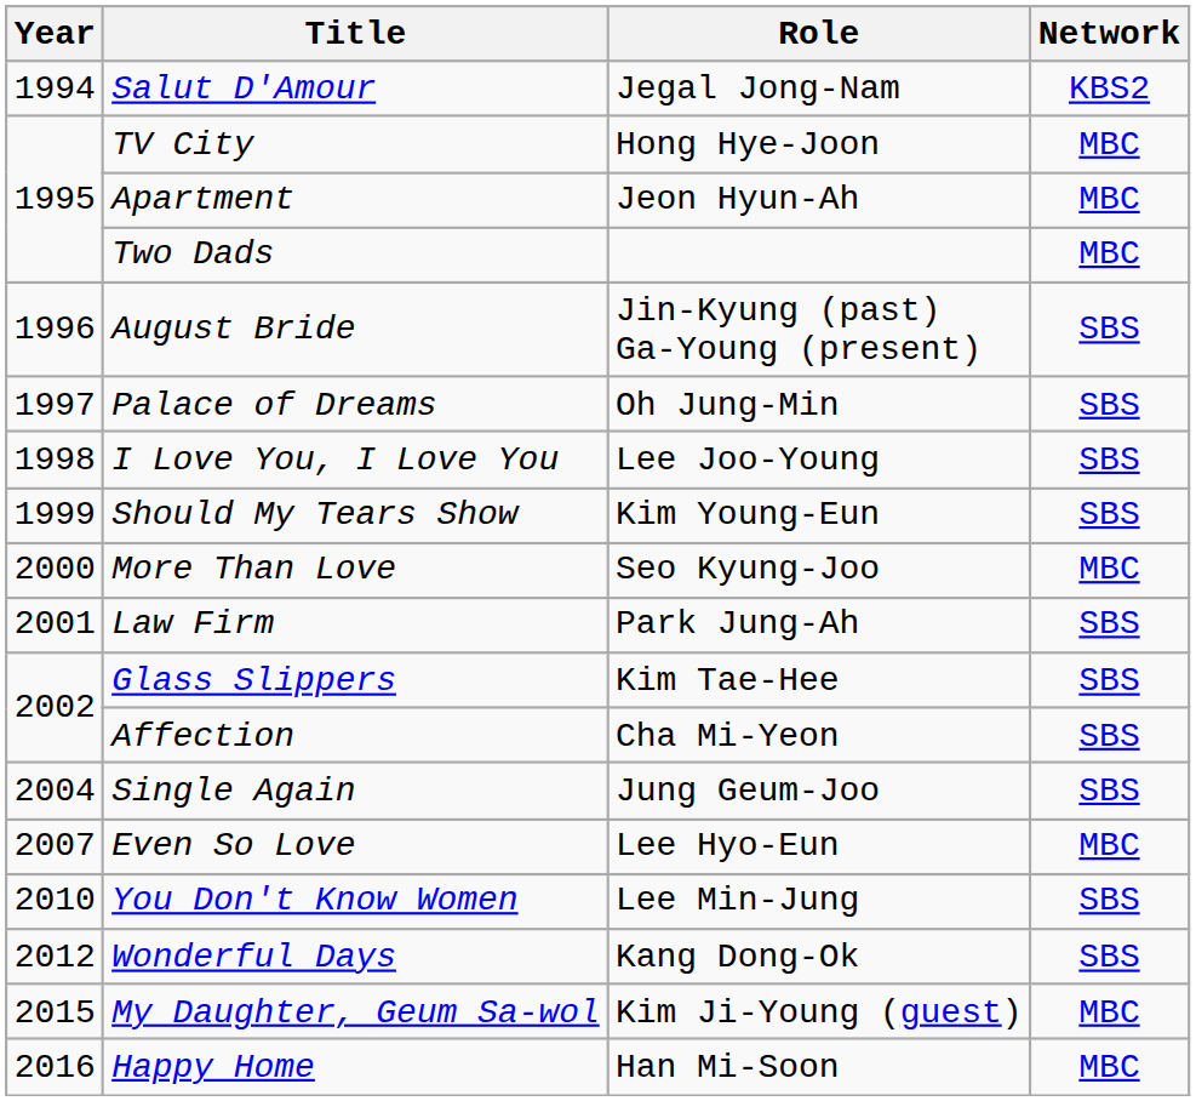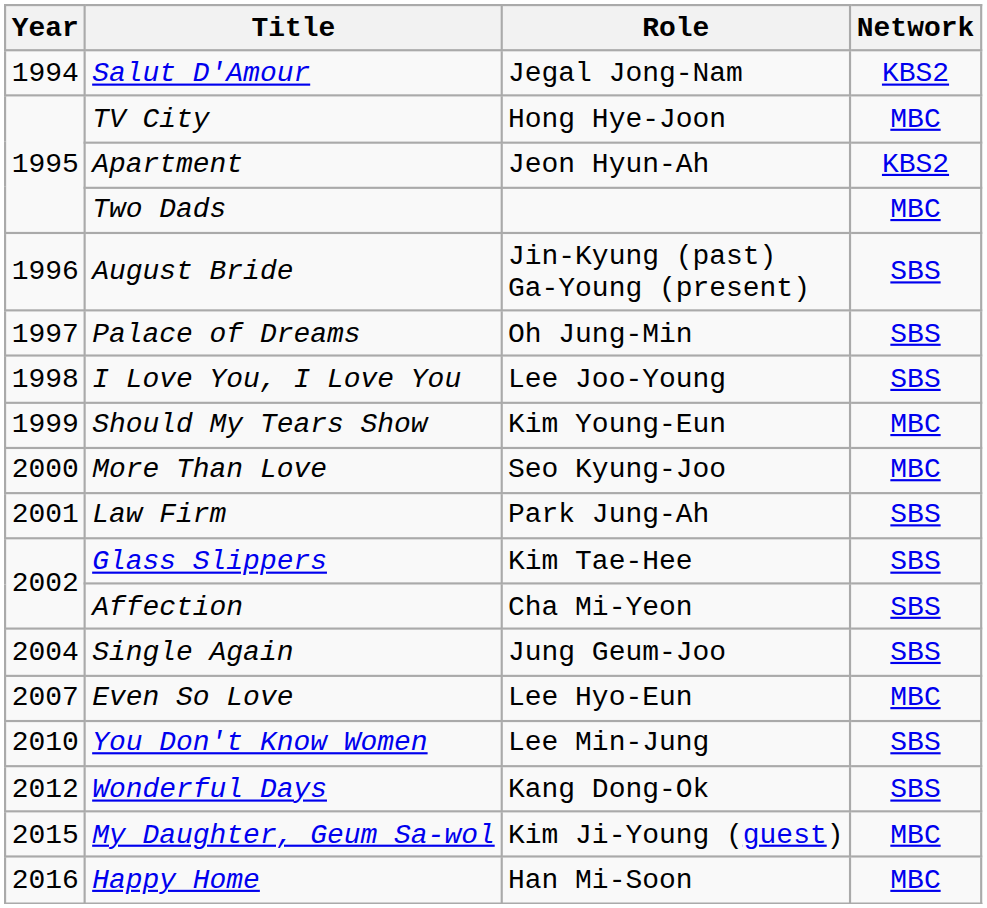Apartment | Network: MBC -> KBS2
Should My Tears Show | Network: SBS -> MBC
